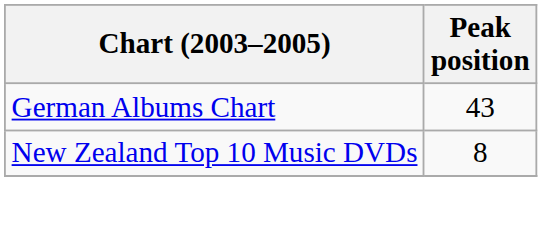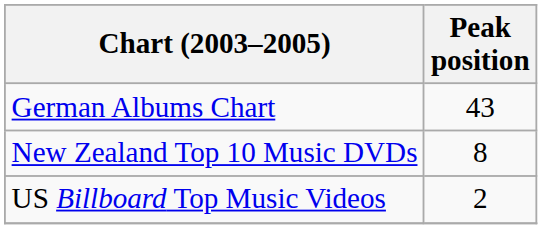+ row: US Billboard Top Music Videos | 2
